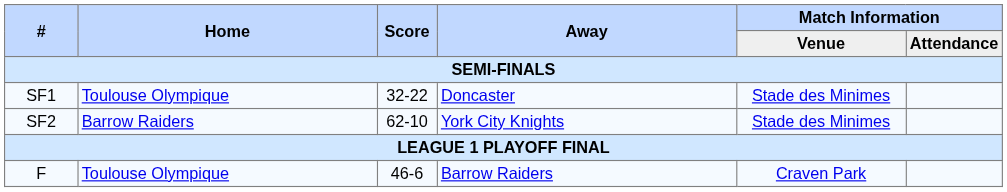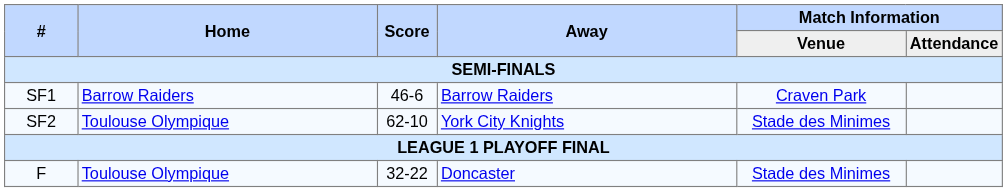SF1 | Home: Toulouse Olympique -> Barrow Raiders
SF1 | Score: 32-22 -> 46-6
SF1 | Away: Doncaster -> Barrow Raiders
SF1 | Match Information / Venue: Stade des Minimes -> Craven Park
SF2 | Home: Barrow Raiders -> Toulouse Olympique
F | Score: 46-6 -> 32-22
F | Away: Barrow Raiders -> Doncaster
F | Match Information / Venue: Craven Park -> Stade des Minimes
